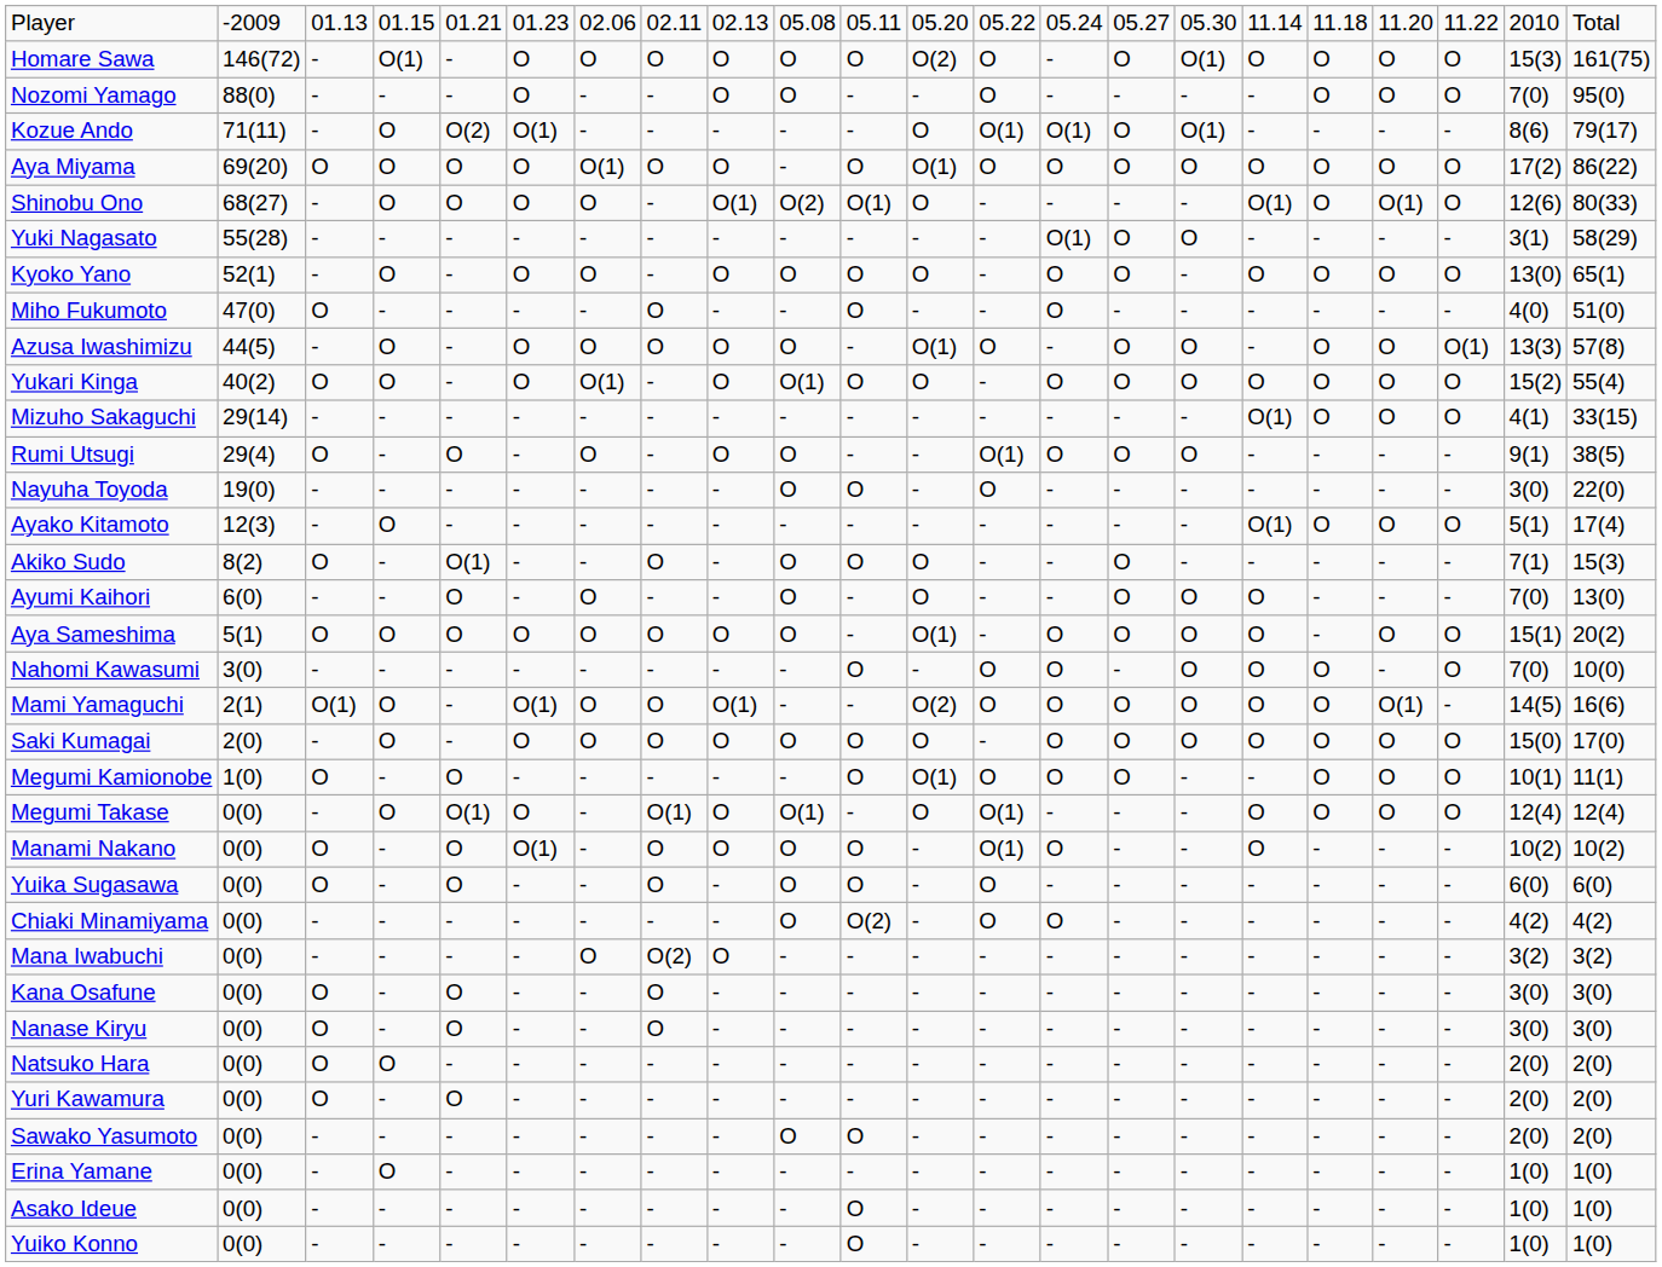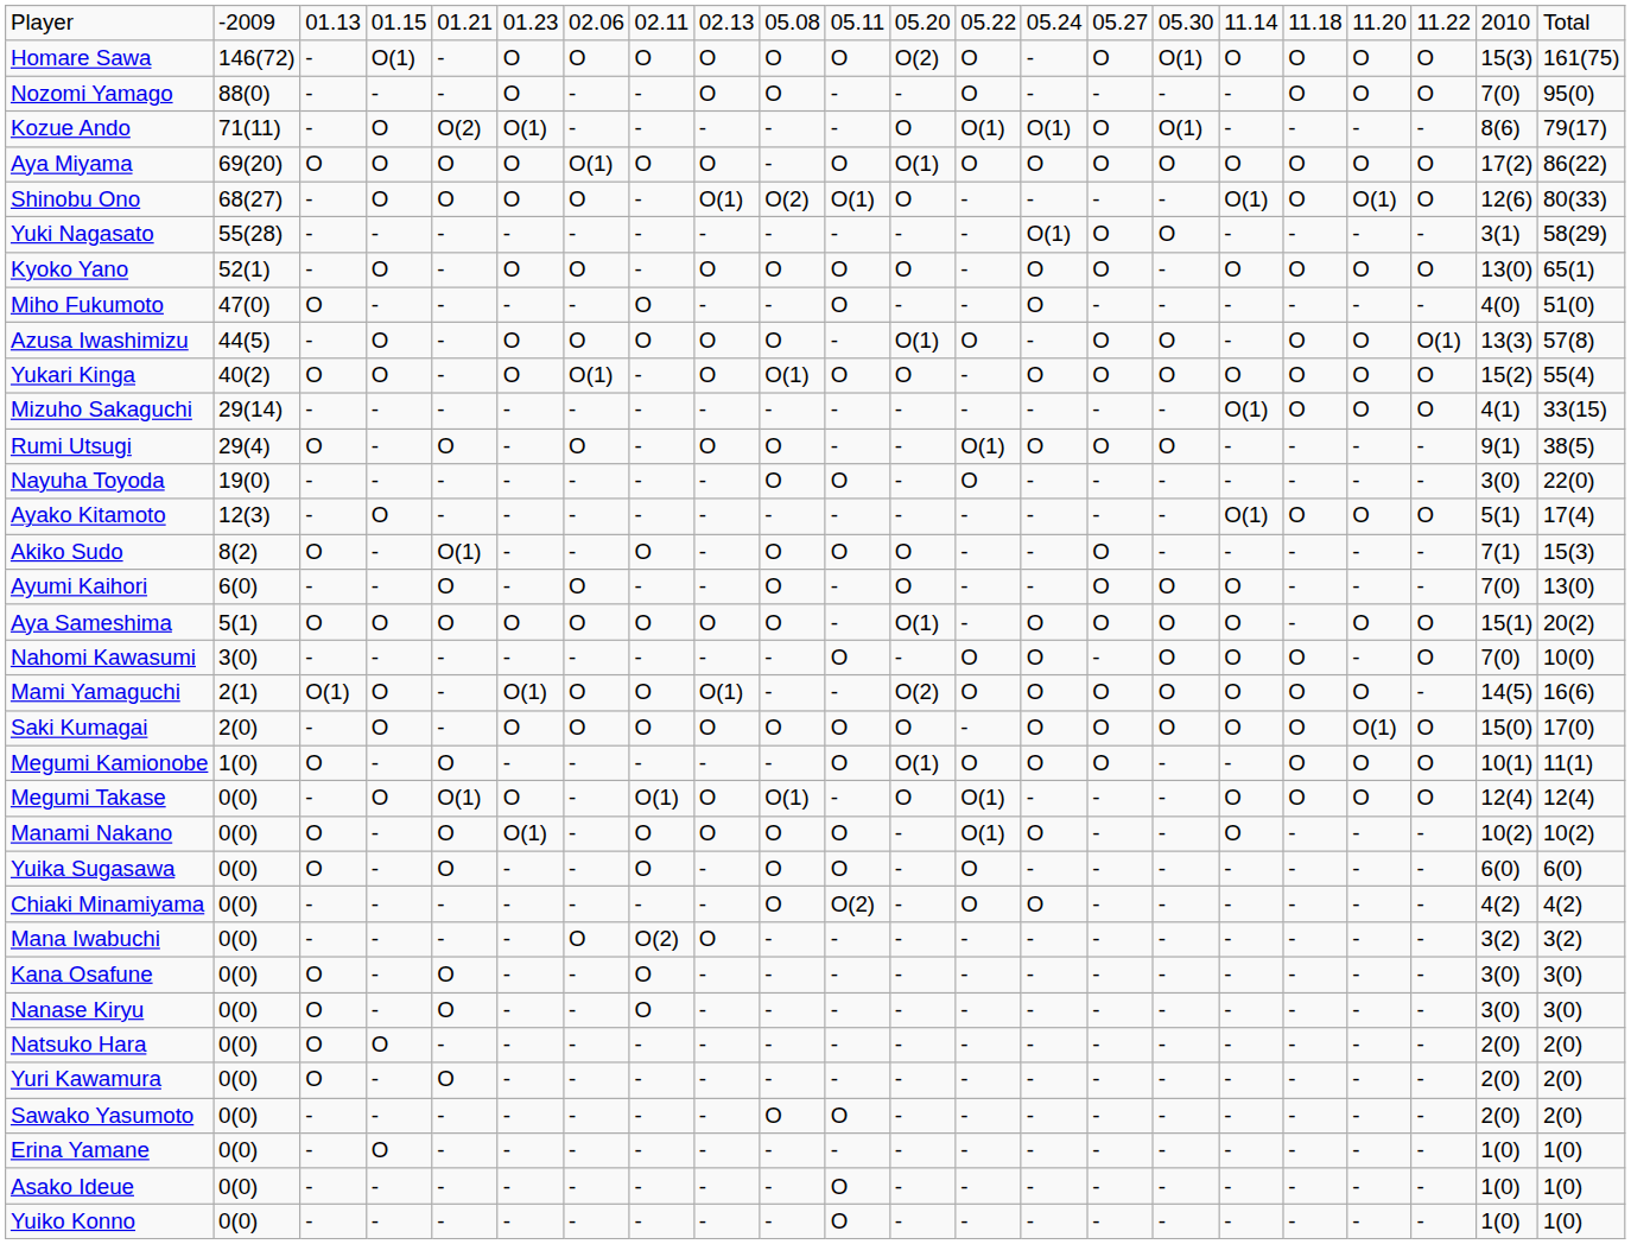Mami Yamaguchi | column 19: O(1) -> O
Saki Kumagai | column 19: O -> O(1)
